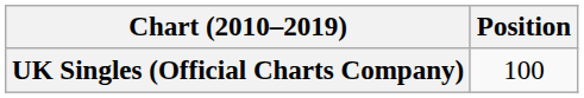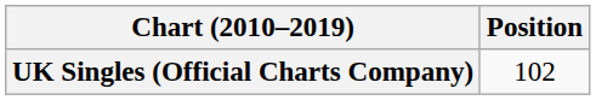UK Singles (Official Charts Company) | Position: 100 -> 102
